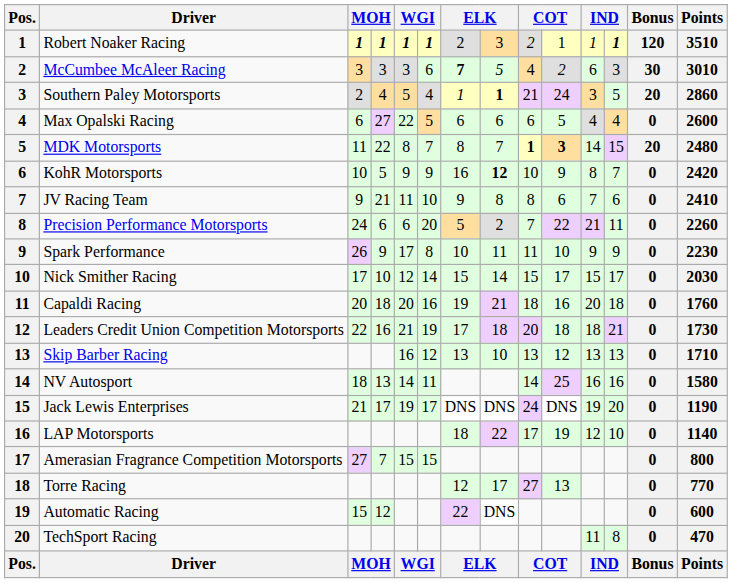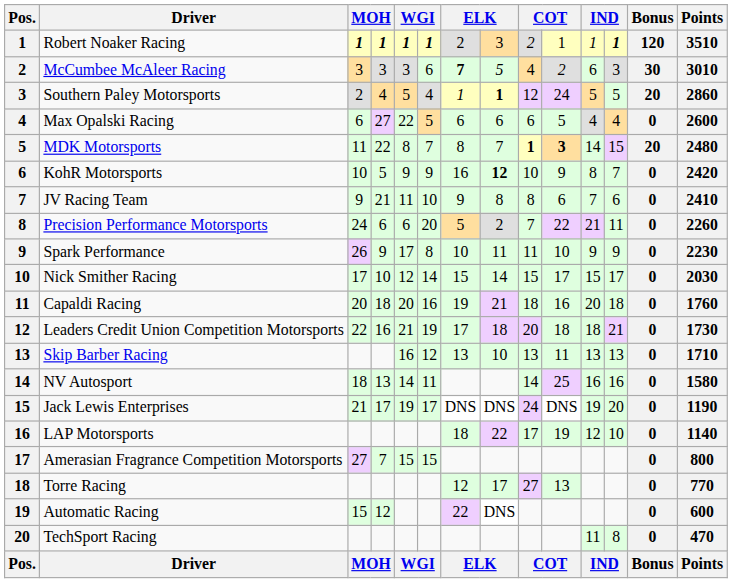Southern Paley Motorsports | column 9: 21 -> 12
Southern Paley Motorsports | column 11: 3 -> 5
Skip Barber Racing | column 10: 12 -> 11
